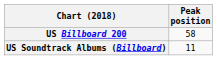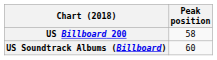US Soundtrack Albums (Billboard) | Peak position: 11 -> 60
